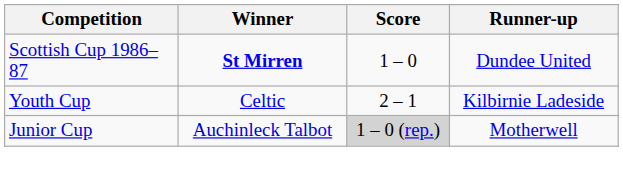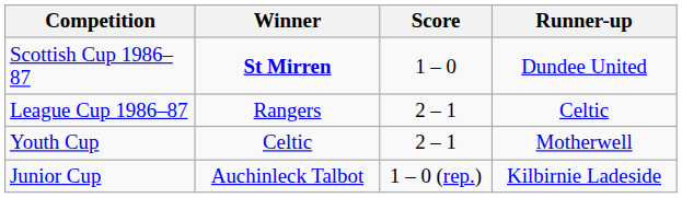+ row: League Cup 1986–87 | Rangers | 2 – 1 | Celtic
Youth Cup | Runner-up: Kilbirnie Ladeside -> Motherwell
Junior Cup | Score: lightgrey background -> no background
Junior Cup | Runner-up: Motherwell -> Kilbirnie Ladeside
